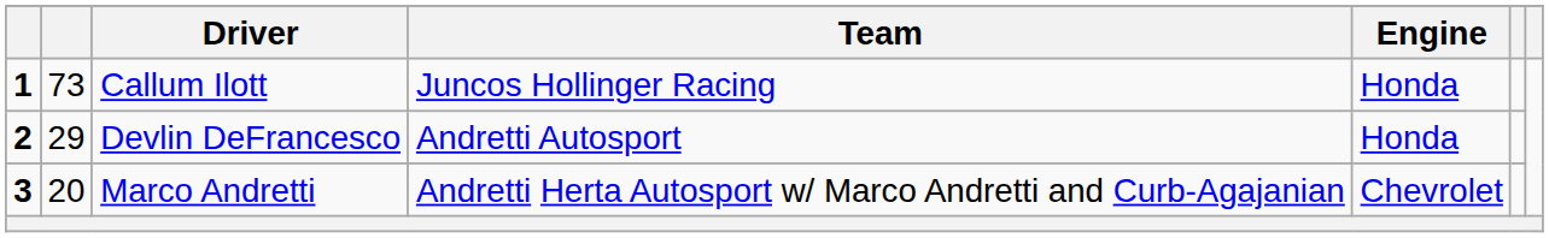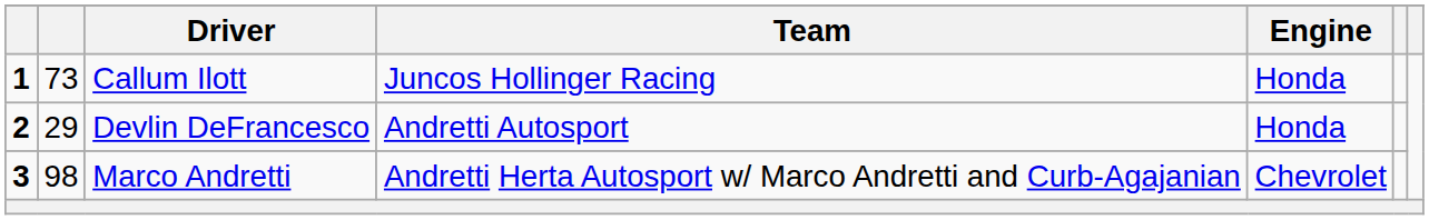Marco Andretti | column 2: 20 -> 98
